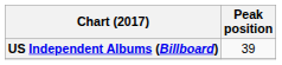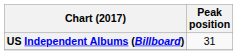US Independent Albums (Billboard) | Peak position: 39 -> 31
